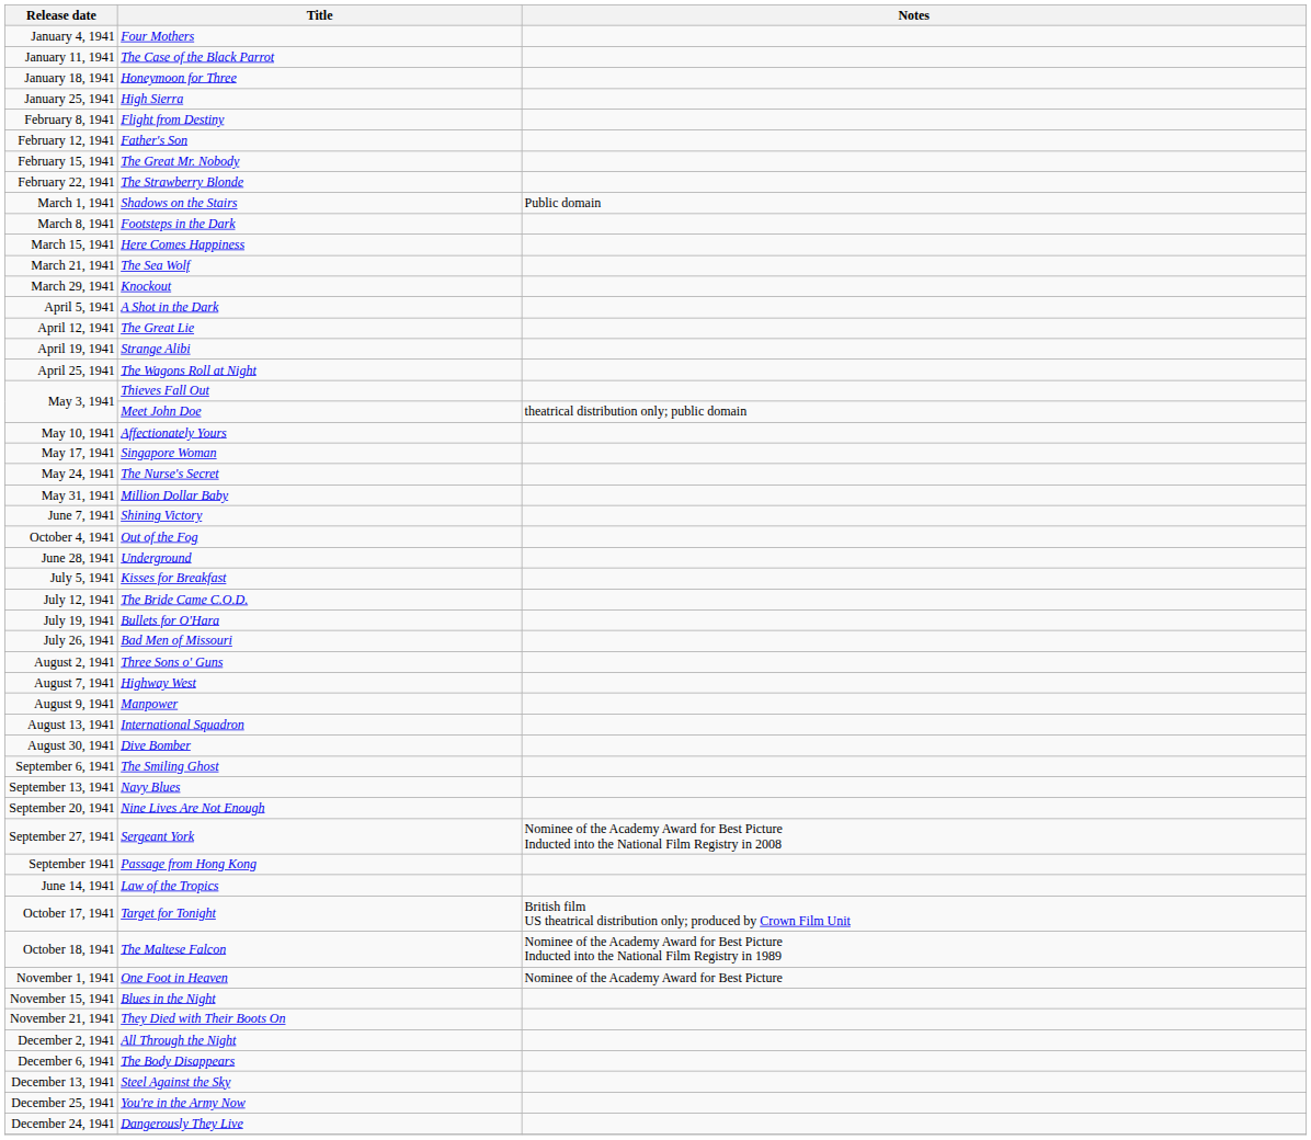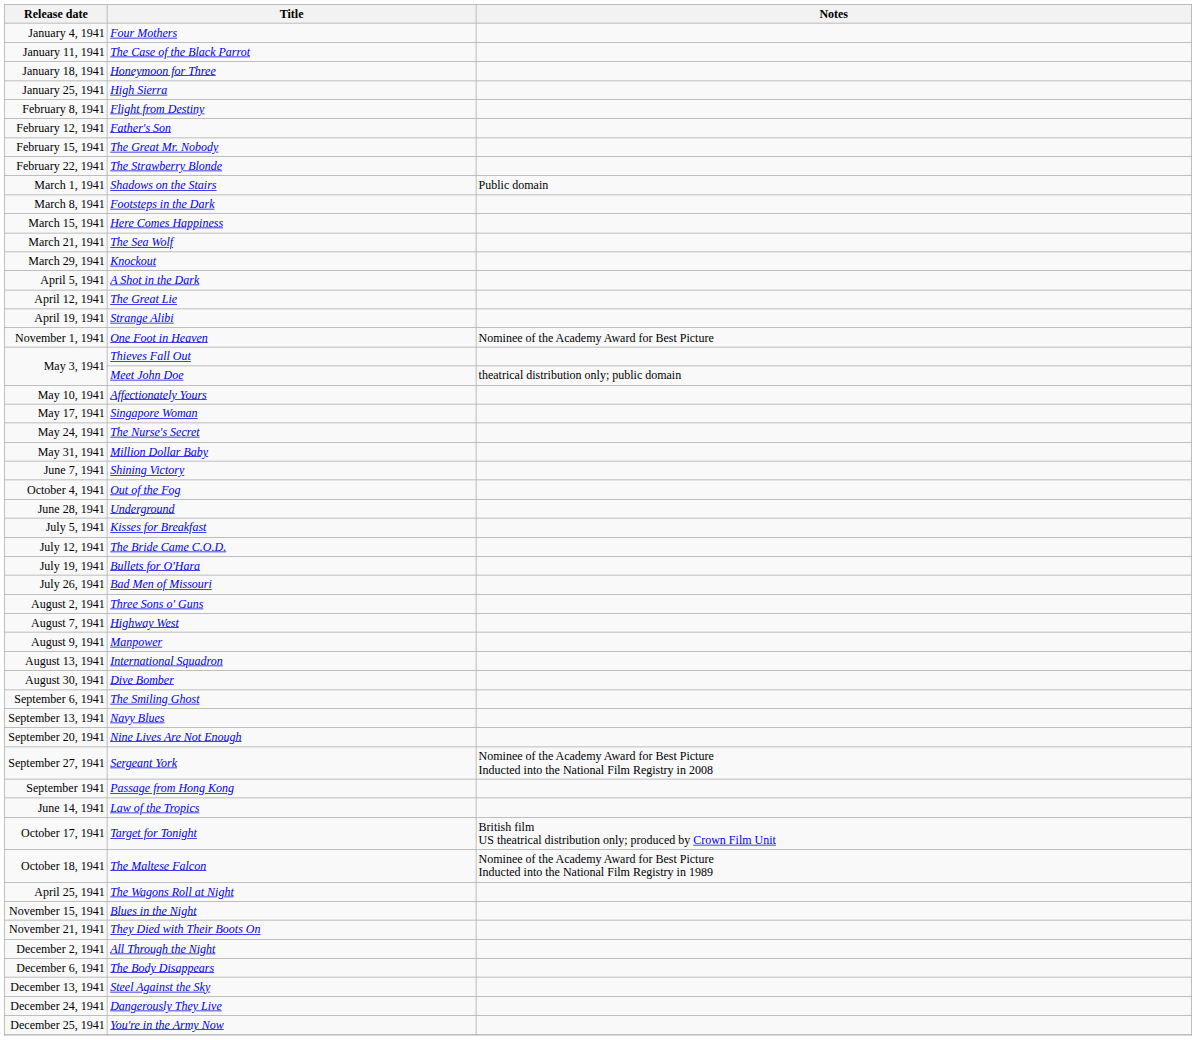rows swapped: The Wagons Roll at Night <-> One Foot in Heaven
rows swapped: Dangerously They Live <-> You're in the Army Now
